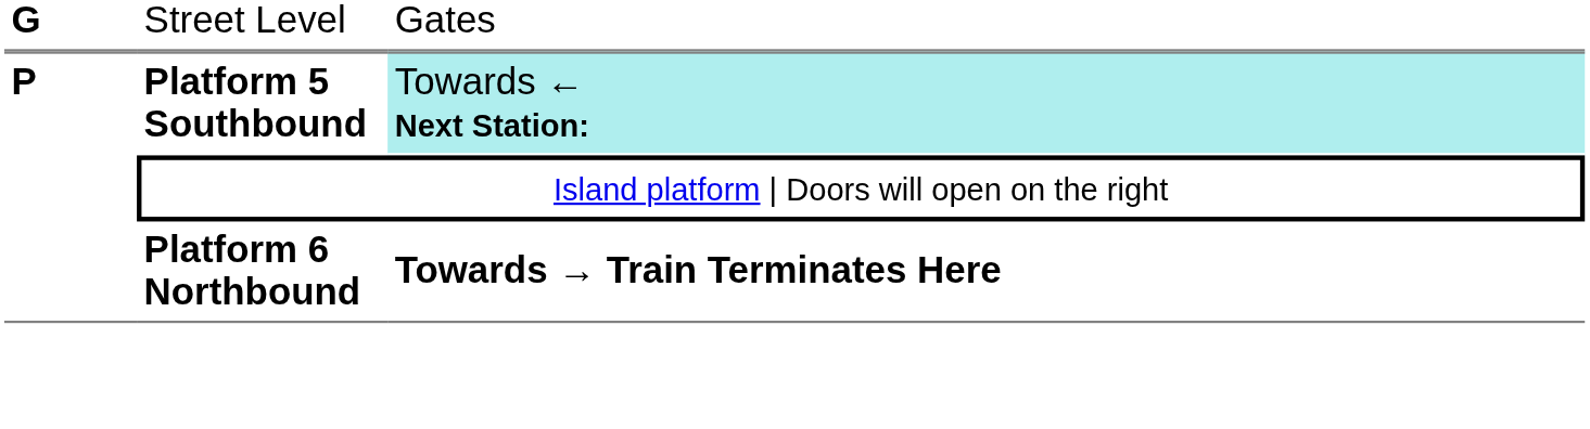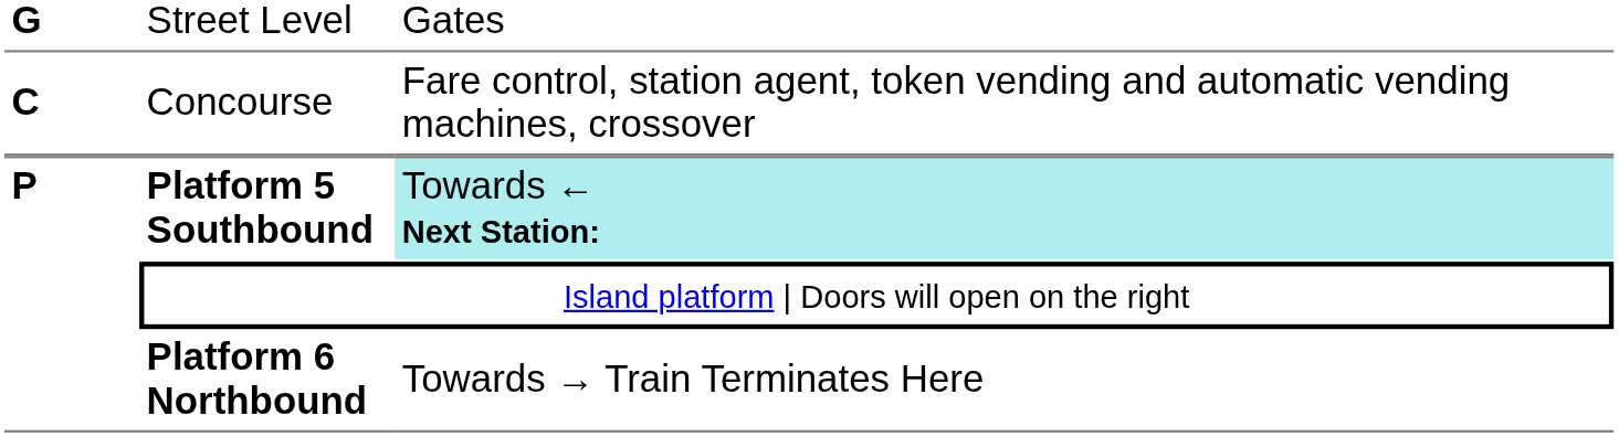+ row: C | Concourse | Fare control, station agent, token vending and automatic vending machines, crossover
Platform 6 Northbound | column 3: bold -> normal
